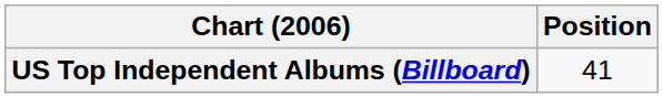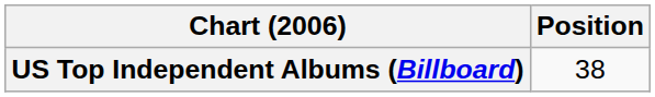US Top Independent Albums (Billboard) | Position: 41 -> 38
